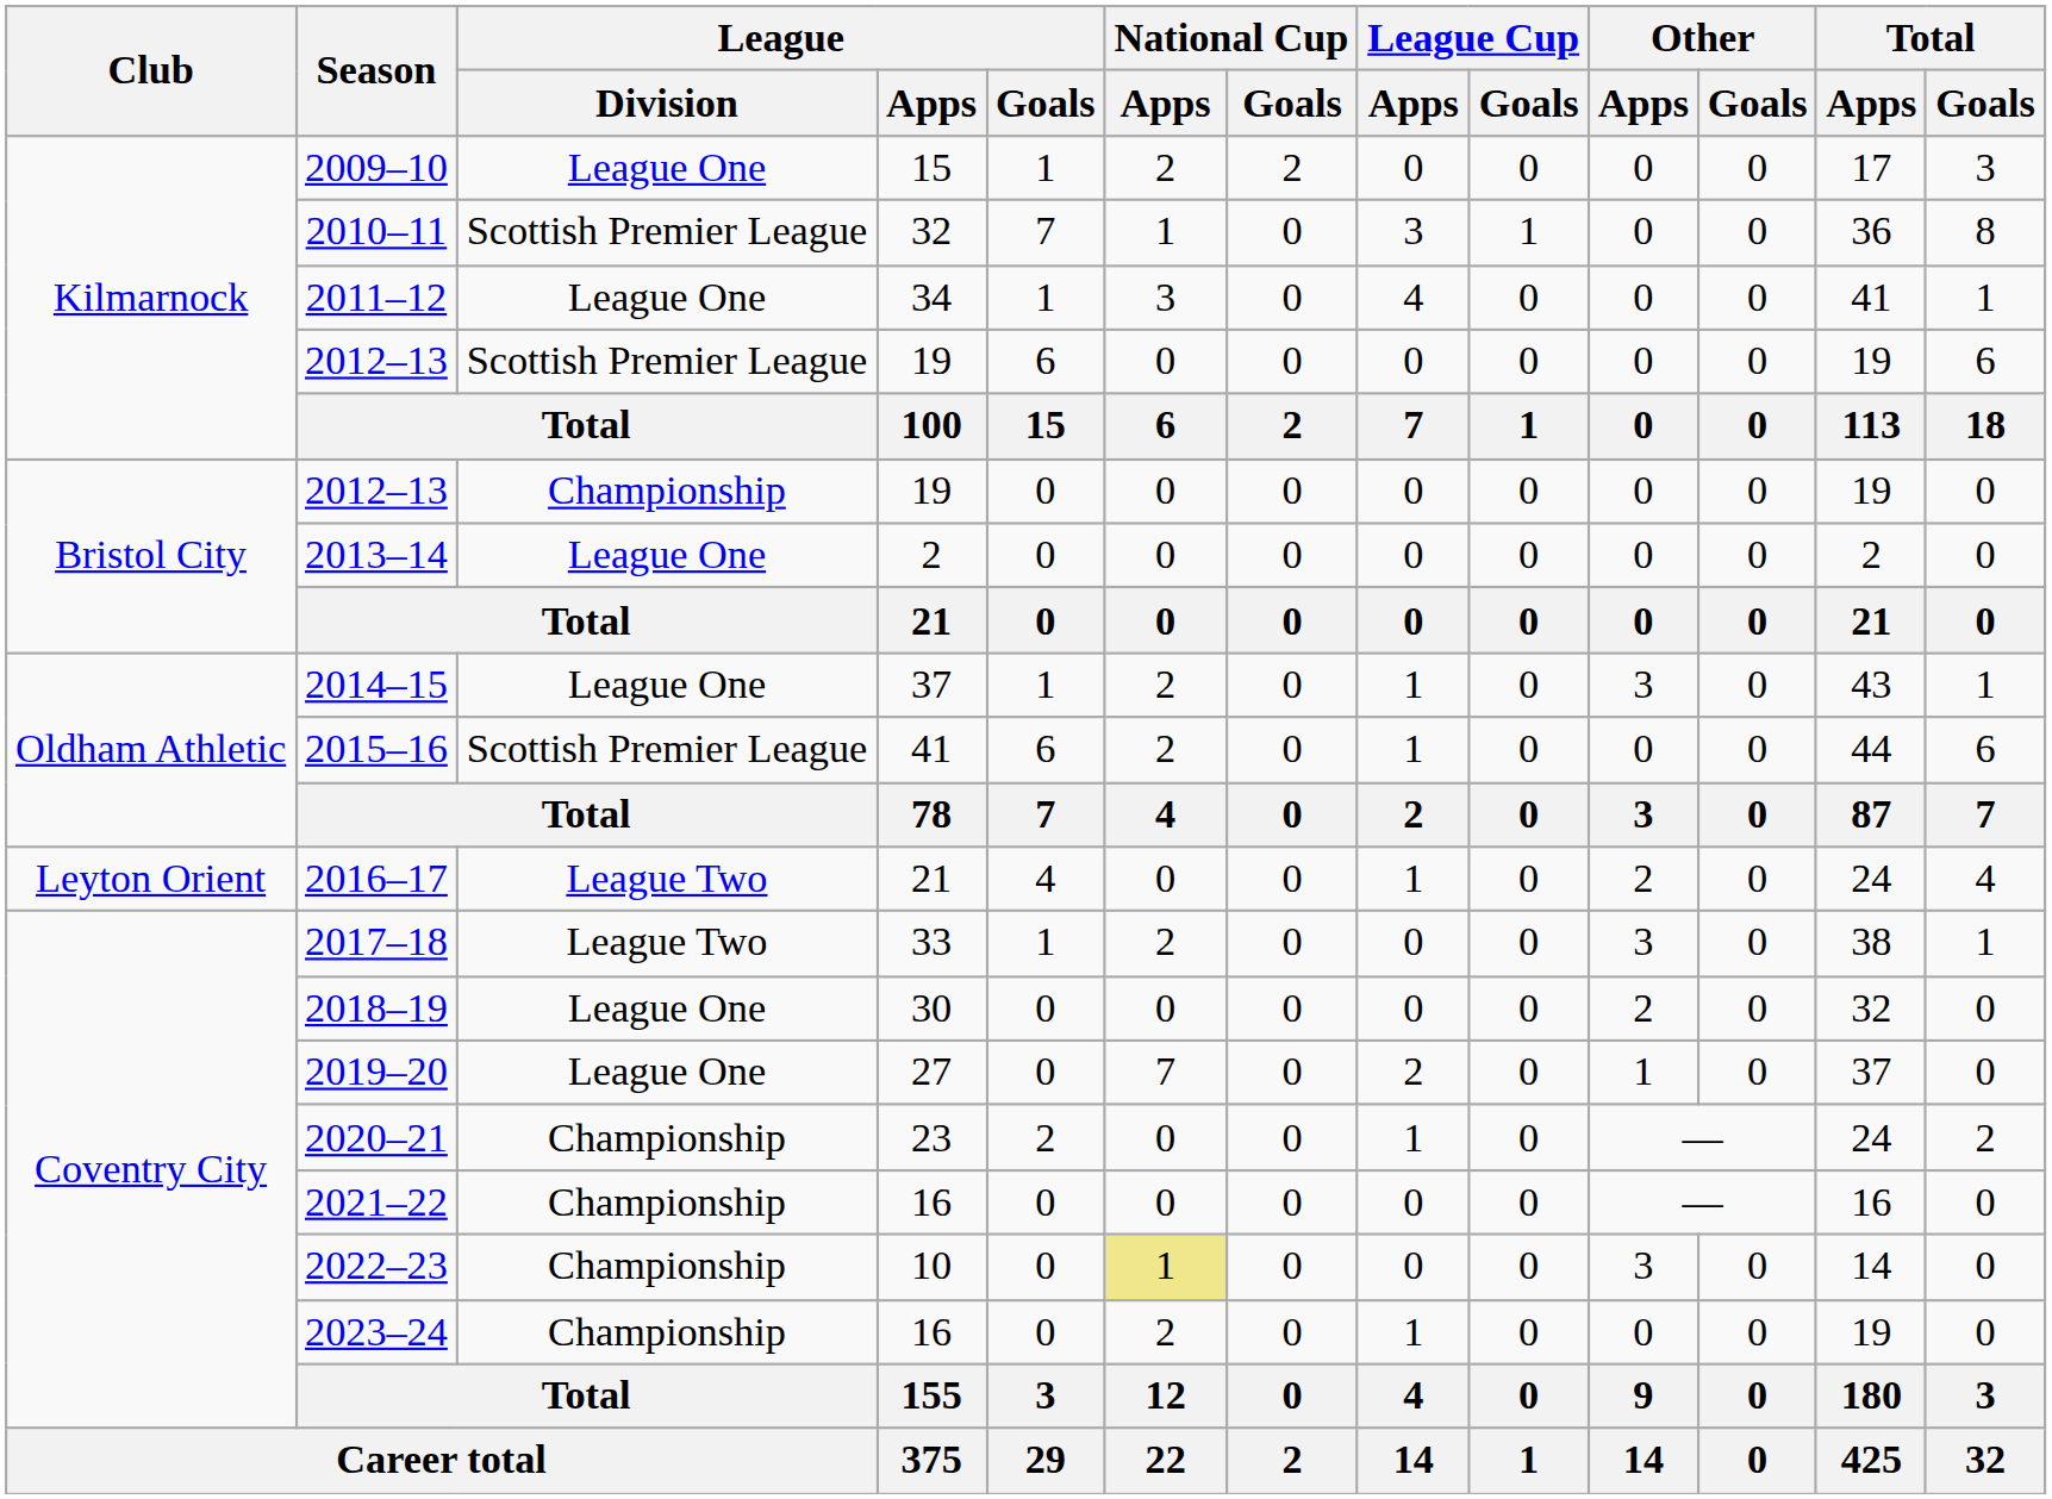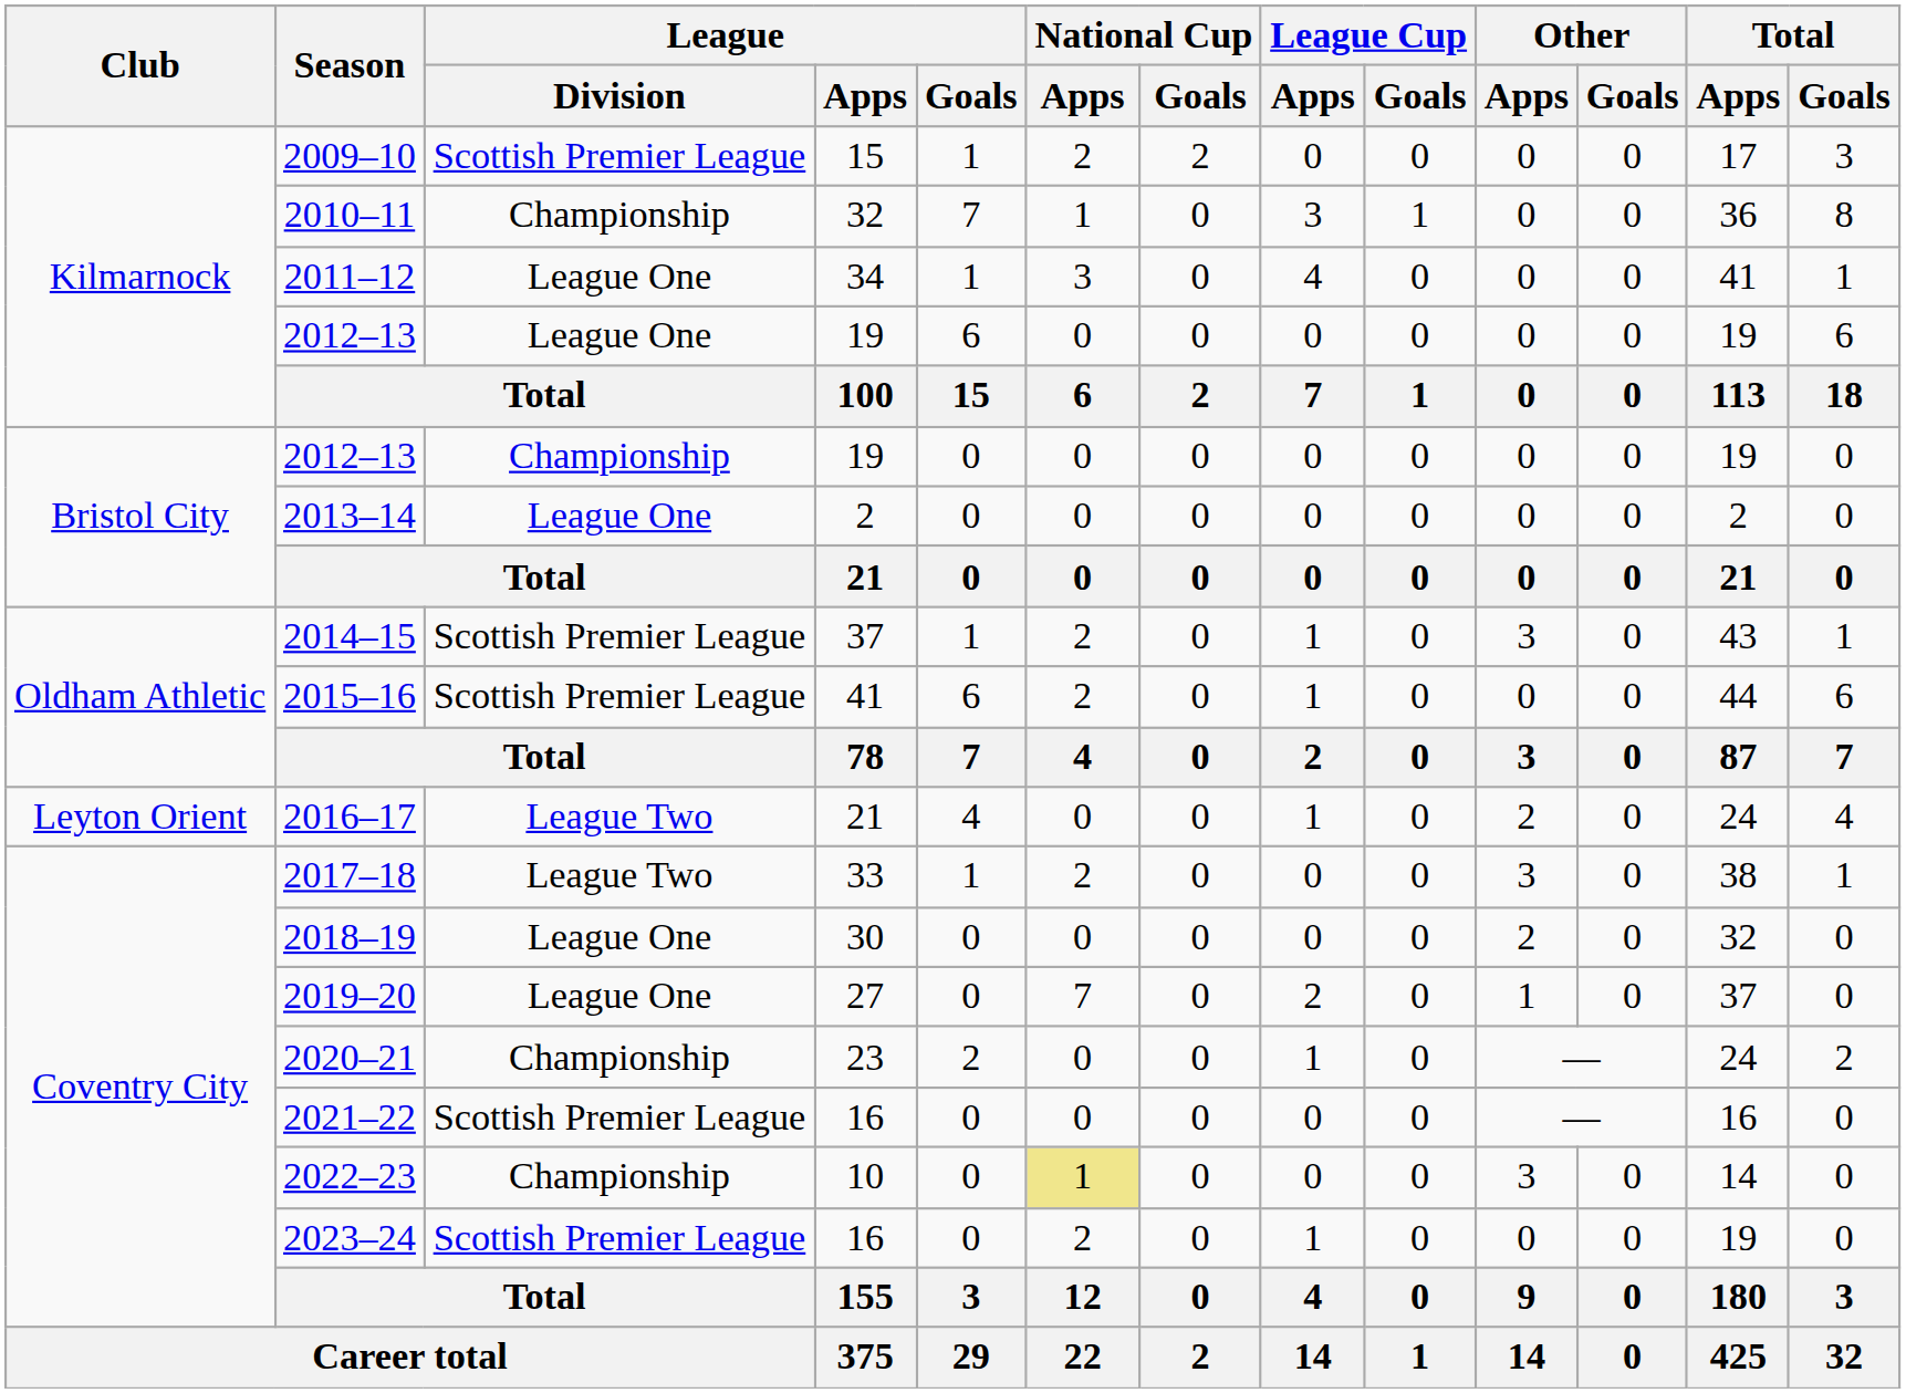2009–10 | League / Division: League One -> Scottish Premier League
2010–11 | League / Division: Scottish Premier League -> Championship
Kilmarnock / 2012–13 | League / Division: Scottish Premier League -> League One
2014–15 | League / Division: League One -> Scottish Premier League
2021–22 | League / Division: Championship -> Scottish Premier League
2023–24 | League / Division: Championship -> Scottish Premier League
